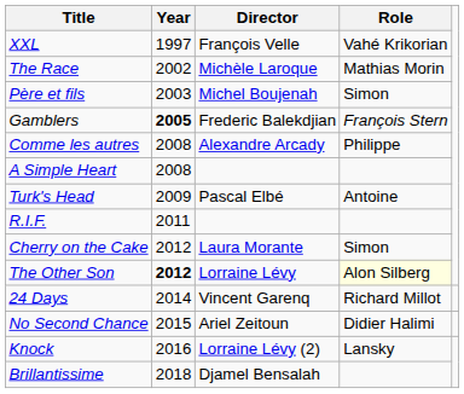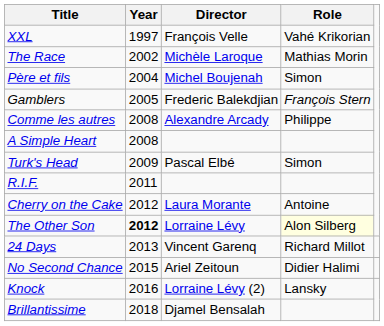Père et fils | Year: 2003 -> 2004
Gamblers | Year: bold -> normal
Turk's Head | Role: Antoine -> Simon
Cherry on the Cake | Role: Simon -> Antoine
24 Days | Year: 2014 -> 2013
